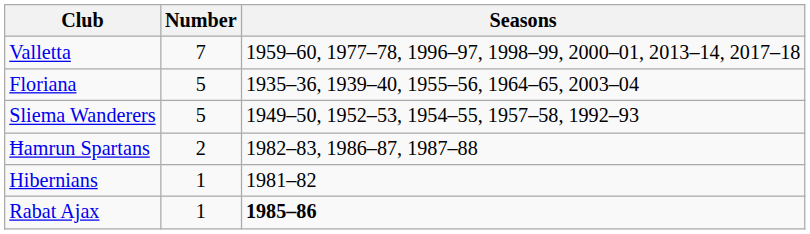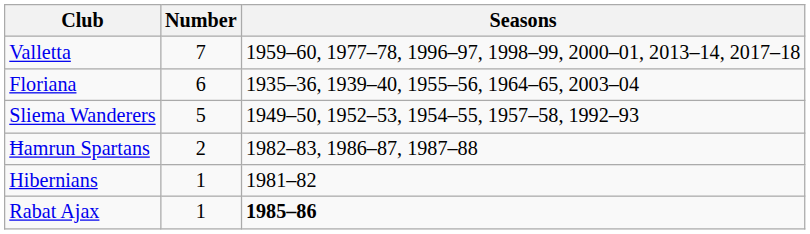Floriana | Number: 5 -> 6
